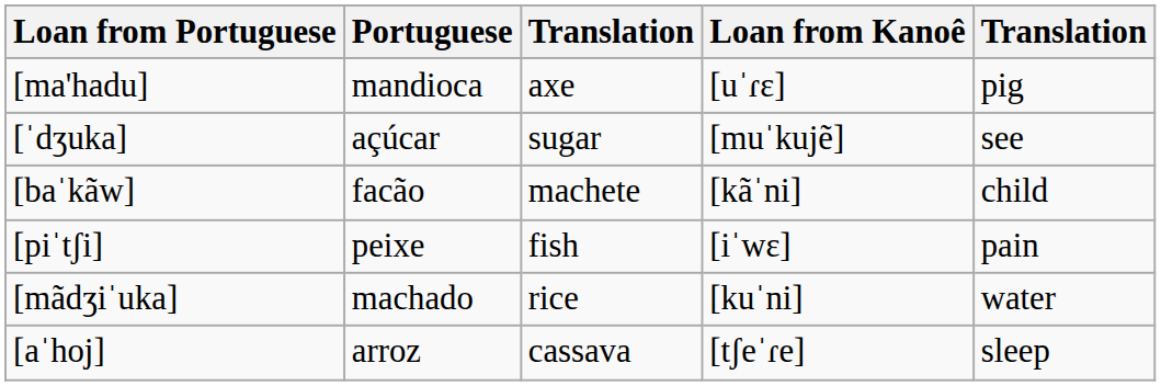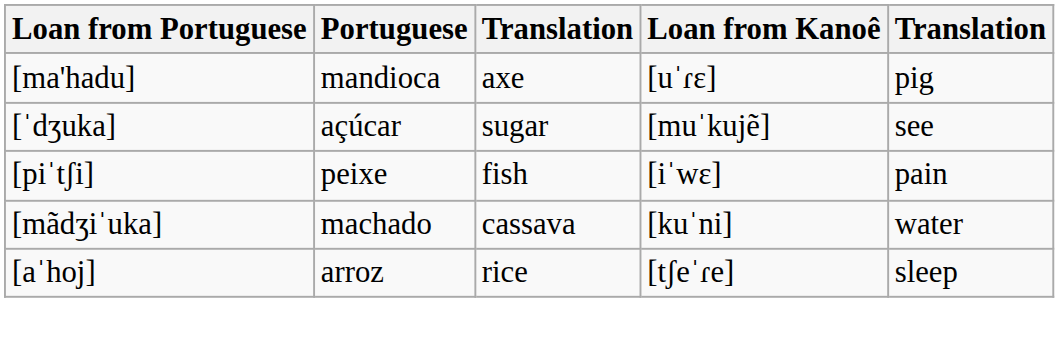- row: [baˈkãw] | facão | machete | [kãˈni] | child
[mãdʒiˈuka] | column 3: rice -> cassava
[aˈhoj] | column 3: cassava -> rice
